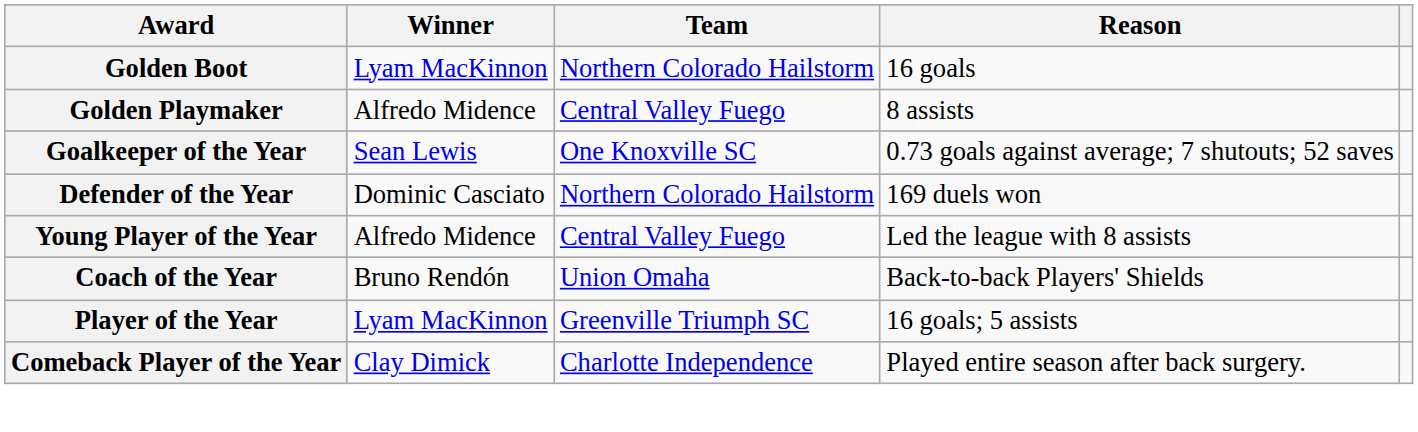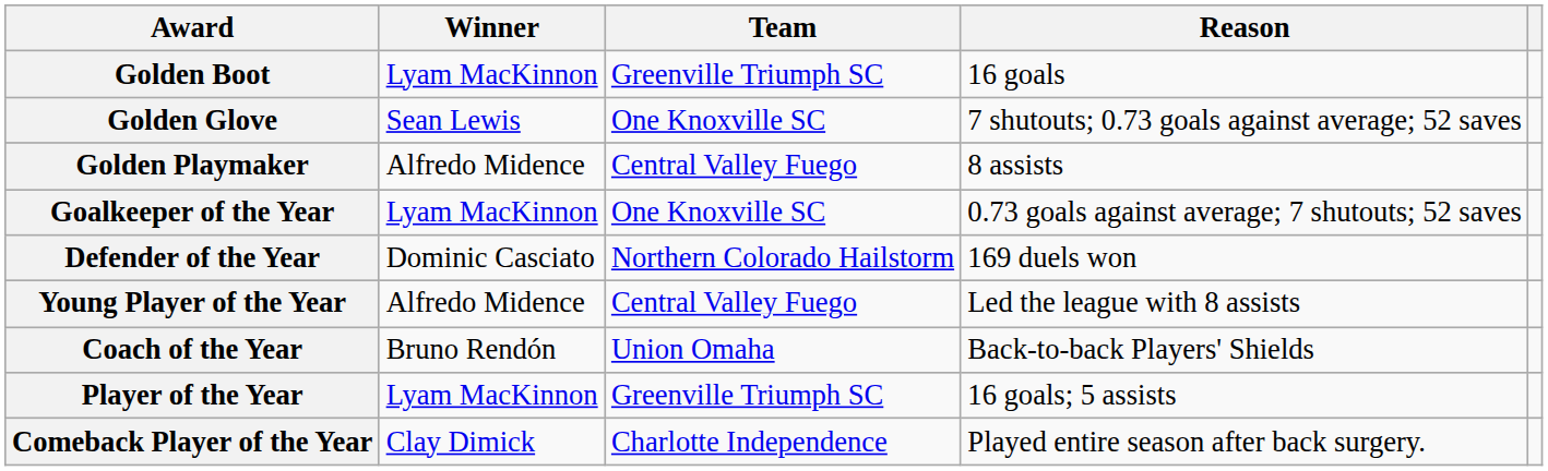Golden Boot | Team: Northern Colorado Hailstorm -> Greenville Triumph SC
+ row: Golden Glove | Sean Lewis | One Knoxville SC | 7 shutouts; 0.73 goals against average; 52 saves
Goalkeeper of the Year | Winner: Sean Lewis -> Lyam MacKinnon
